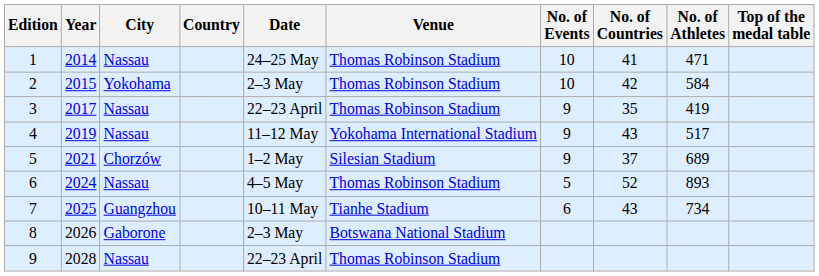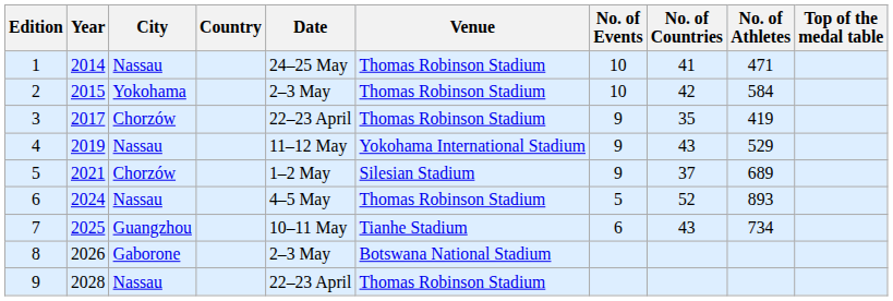3 | City: Nassau -> Chorzów
4 | No. of Athletes: 517 -> 529
